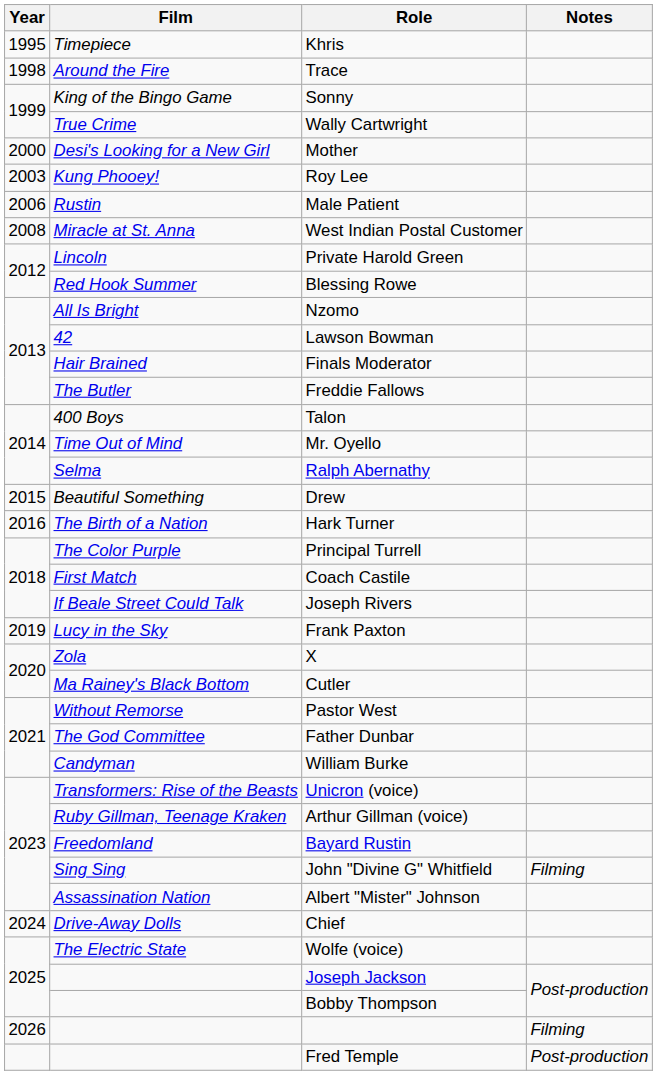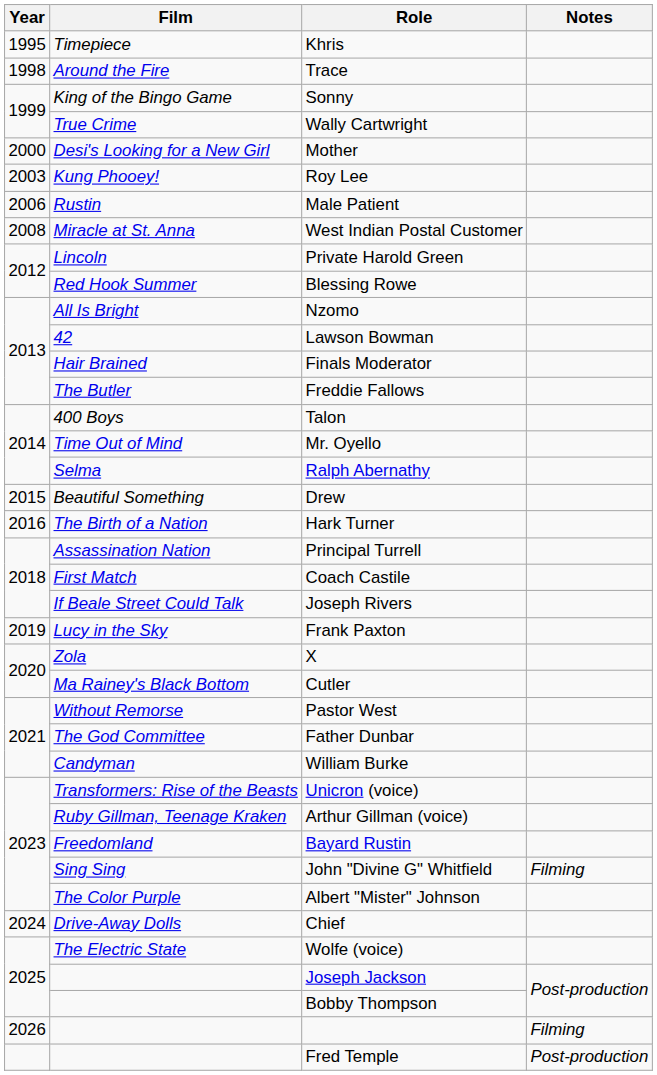Principal Turrell | Film: The Color Purple -> Assassination Nation
Albert "Mister" Johnson | Film: Assassination Nation -> The Color Purple
